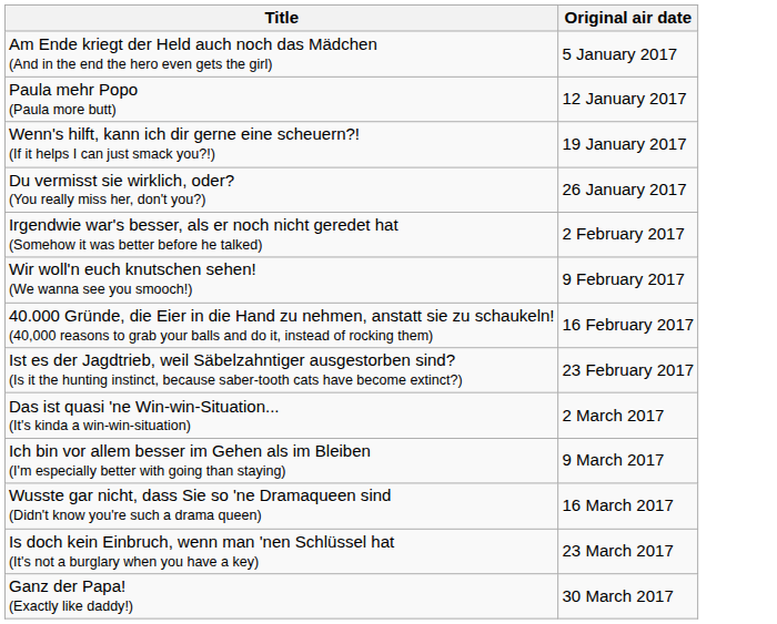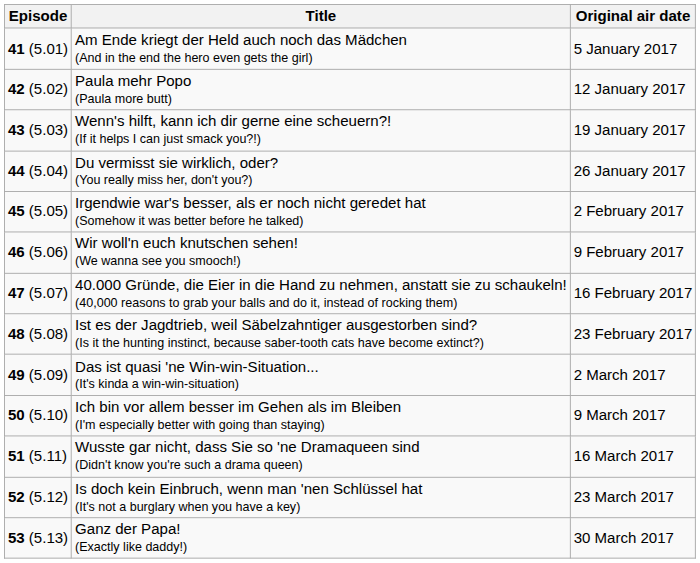+ column: Episode | 41 (5.01) | 42 (5.02) | 43 (5.03) | 44 (5.04) | 45 (5.05) | 46 (5.06) | 47 (5.07) | 48 (5.08) | 49 (5.09) | 50 (5.10) | 51 (5.11) | 52 (5.12) | 53 (5.13)
